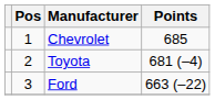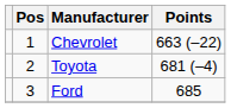Chevrolet | Points: 685 -> 663 (–22)
Ford | Points: 663 (–22) -> 685
